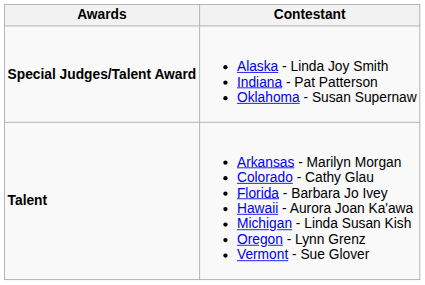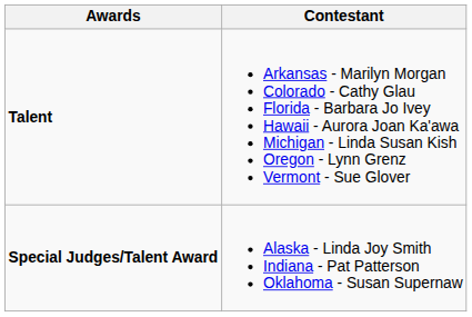rows swapped: Talent <-> Special Judges/Talent Award
